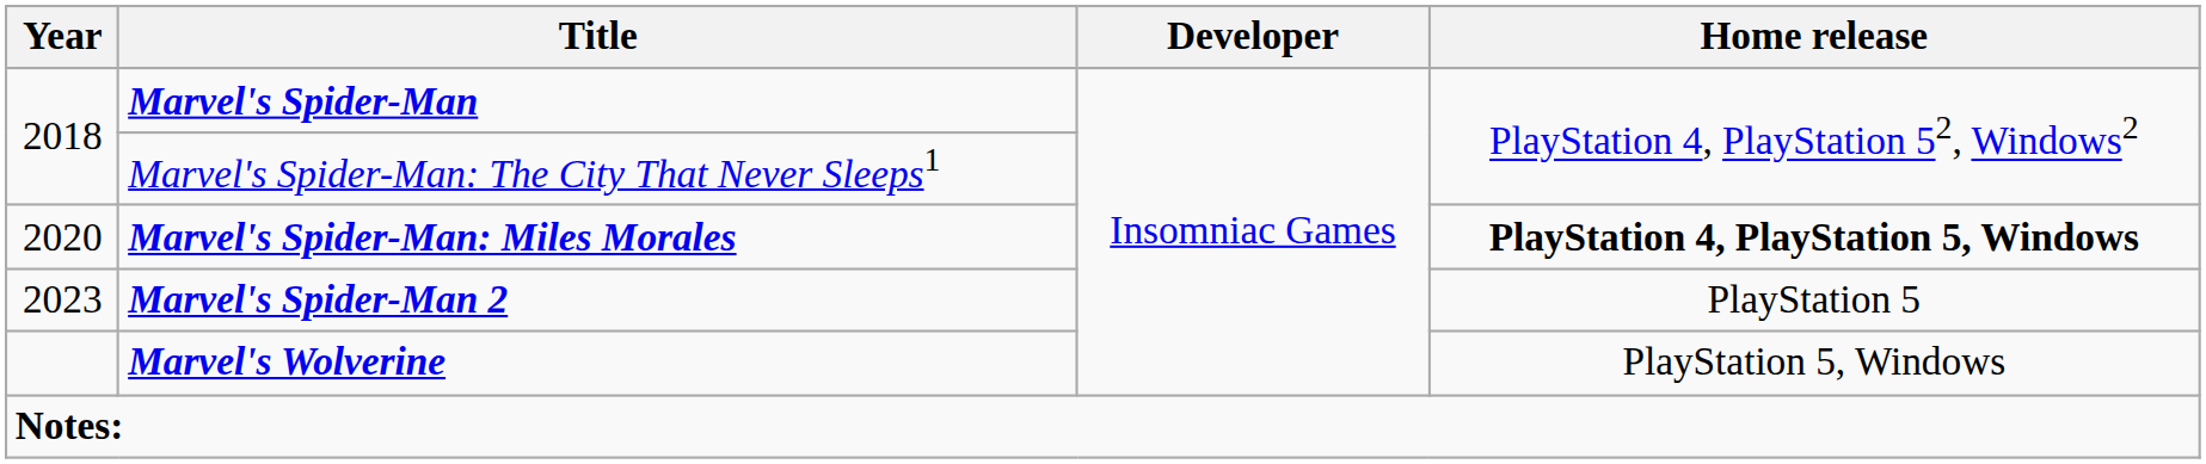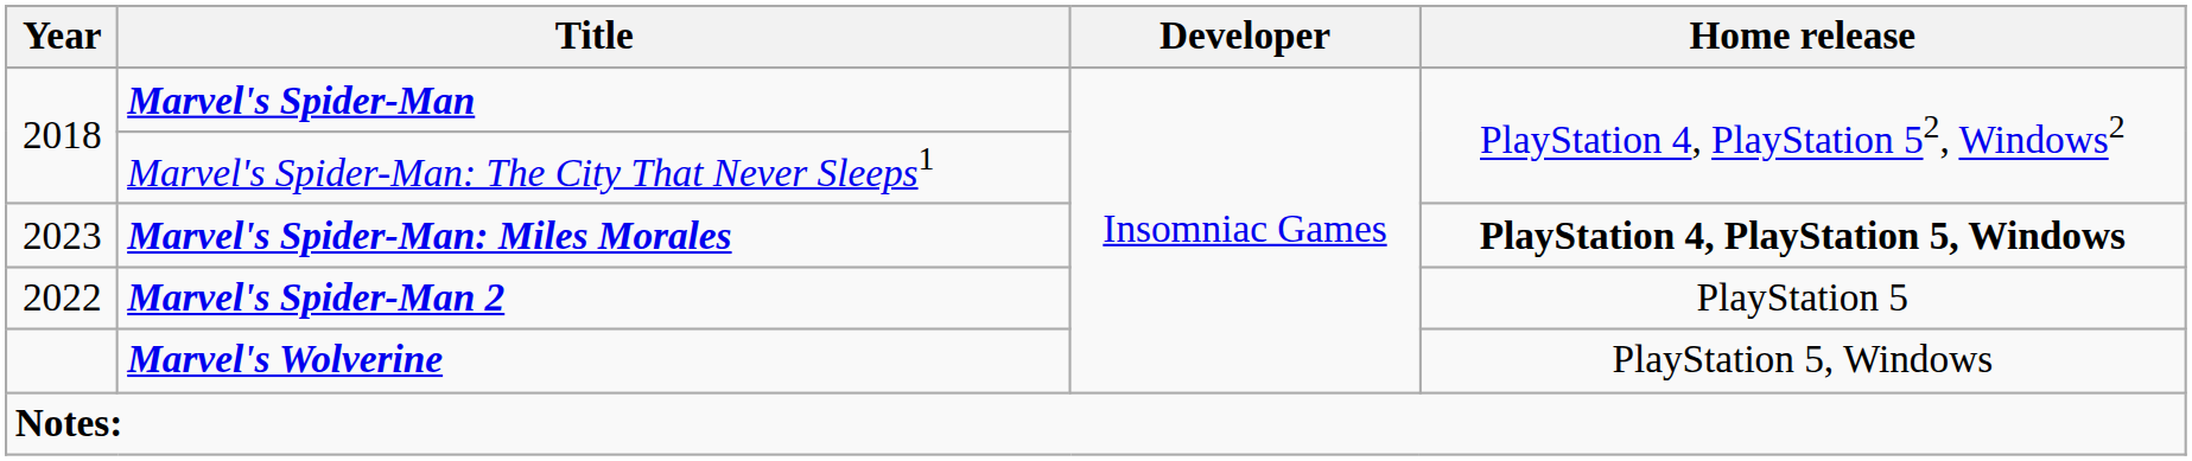Marvel's Spider-Man: Miles Morales | Year: 2020 -> 2023
Marvel's Spider-Man 2 | Year: 2023 -> 2022
